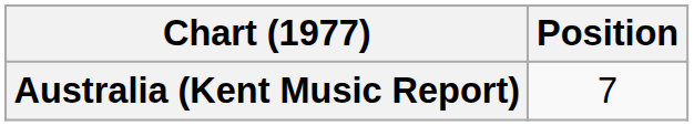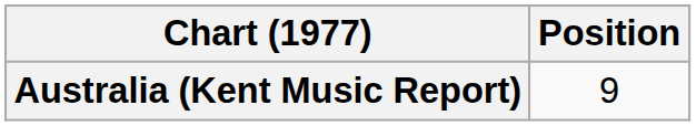Australia (Kent Music Report) | Position: 7 -> 9
